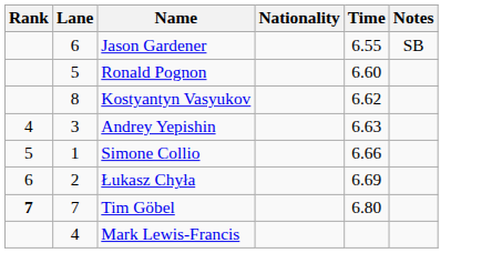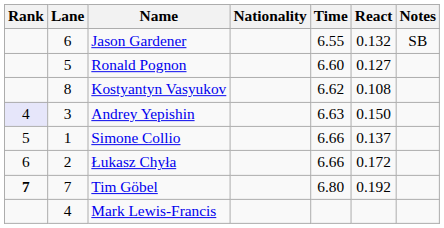+ column: React | 0.132 | 0.127 | 0.108 | 0.150 | 0.137 | 0.172 | 0.192
Andrey Yepishin | Rank: no background -> lavender background
Łukasz Chyła | Time: 6.69 -> 6.66
